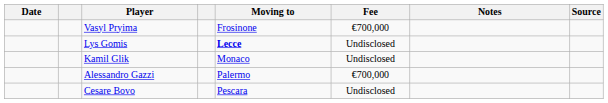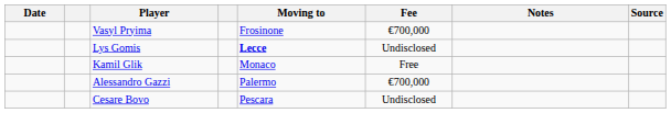Kamil Glik | Fee: Undisclosed -> Free
